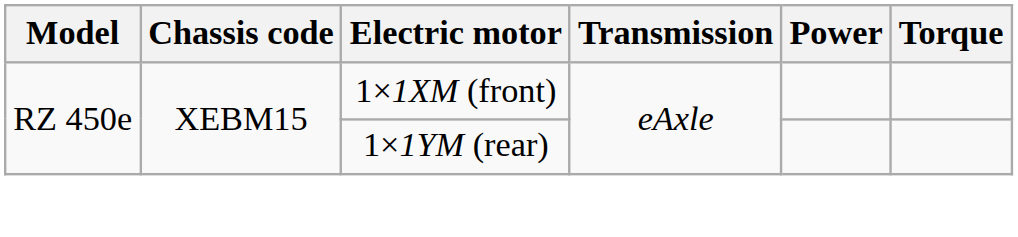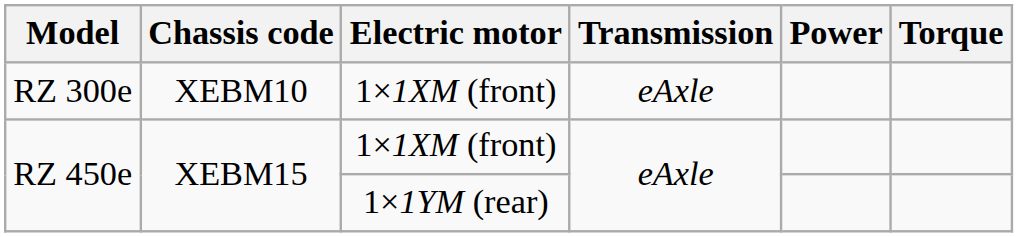+ row: RZ 300e | XEBM10 | 1×1XM (front) | eAxle
